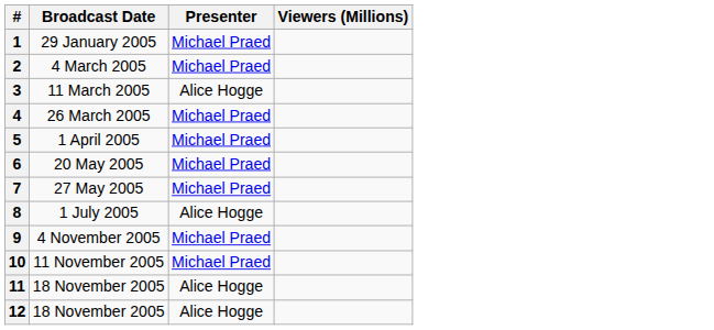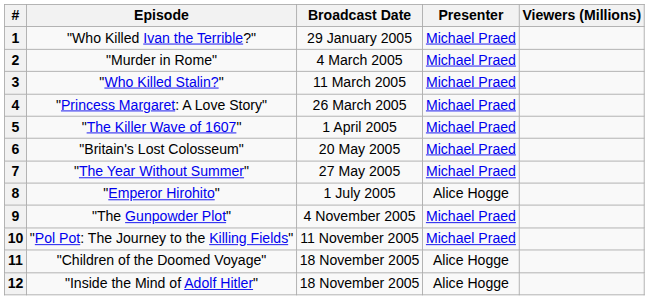+ column: Episode | "Who Killed Ivan the Terrible?" | "Murder in Rome" | "Who Killed Stalin?" | "Princess Margaret: A Love Story" | "The Killer Wave of 1607" | "Britain's Lost Colosseum" | "The Year Without Summer" | "Emperor Hirohito" | "The Gunpowder Plot" | "Pol Pot: The Journey to the Killing Fields" | "Children of the Doomed Voyage" | "Inside the Mind of Adolf Hitler"
3 | Presenter: Alice Hogge -> Michael Praed
